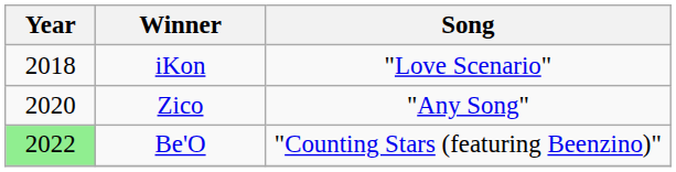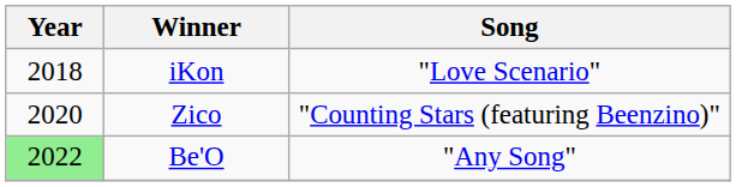Zico | Song: "Any Song" -> "Counting Stars (featuring Beenzino)"
Be'O | Song: "Counting Stars (featuring Beenzino)" -> "Any Song"
